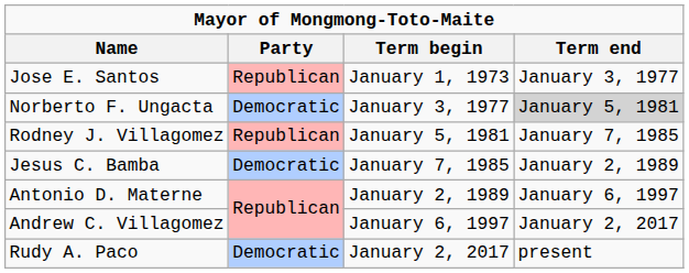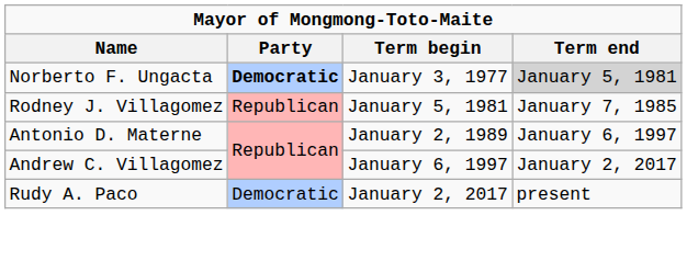- row: Jose E. Santos | Republican | January 1, 1973 | January 3, 1977
Norberto F. Ungacta | Party: normal -> bold
- row: Jesus C. Bamba | Democratic | January 7, 1985 | January 2, 1989
